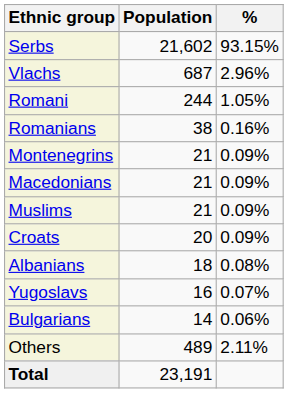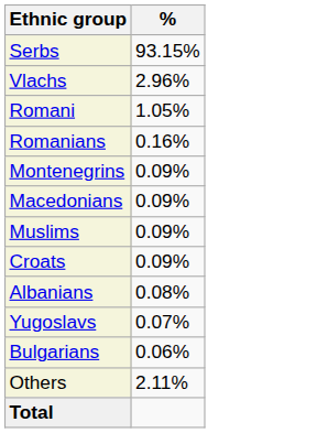- column: Population | 21,602 | 687 | 244 | 38 | 21 | 21 | 21 | 20 | 18 | 16 | 14 | 489 | 23,191
